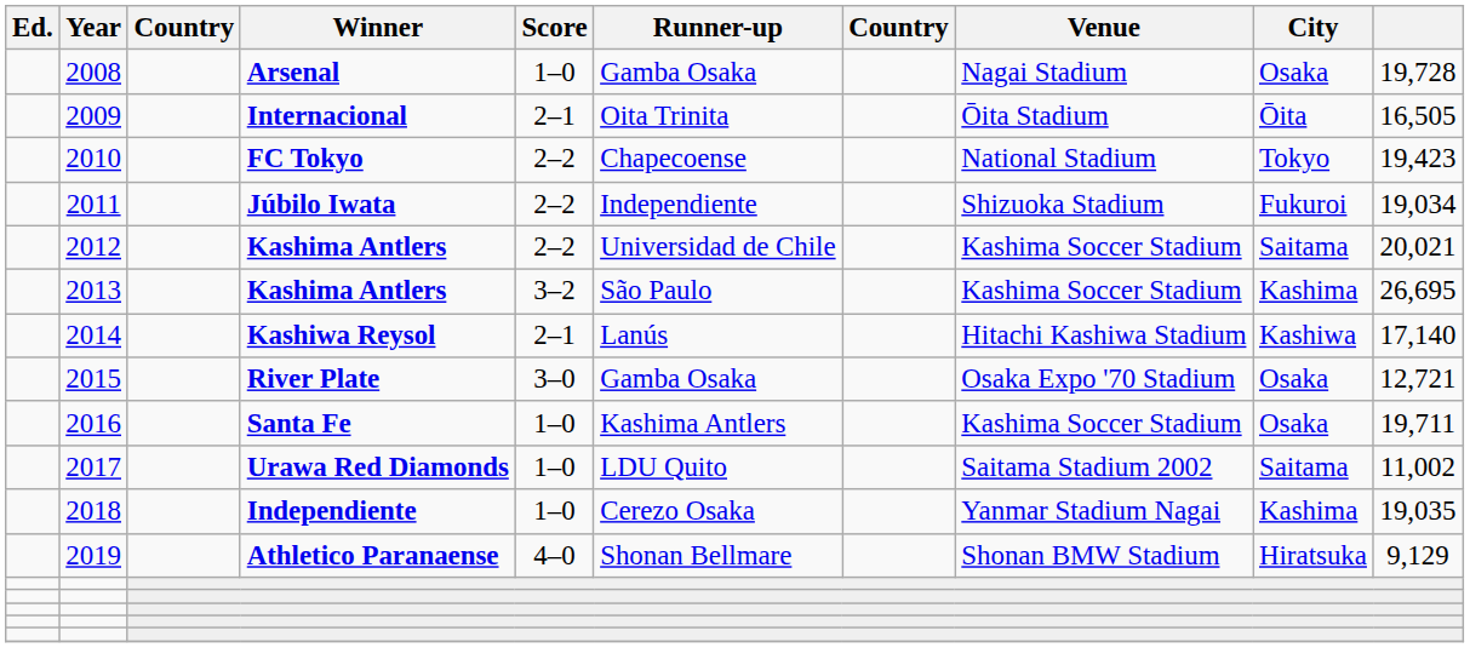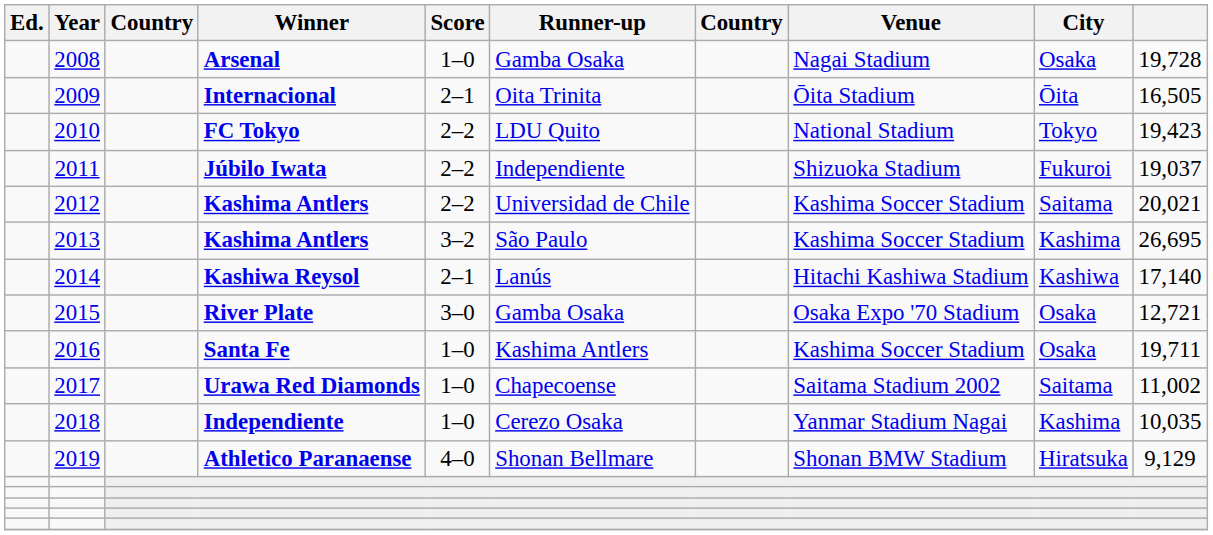2010 | Runner-up: Chapecoense -> LDU Quito
2011 | column 10: 19,034 -> 19,037
2017 | Runner-up: LDU Quito -> Chapecoense
2018 | column 10: 19,035 -> 10,035
